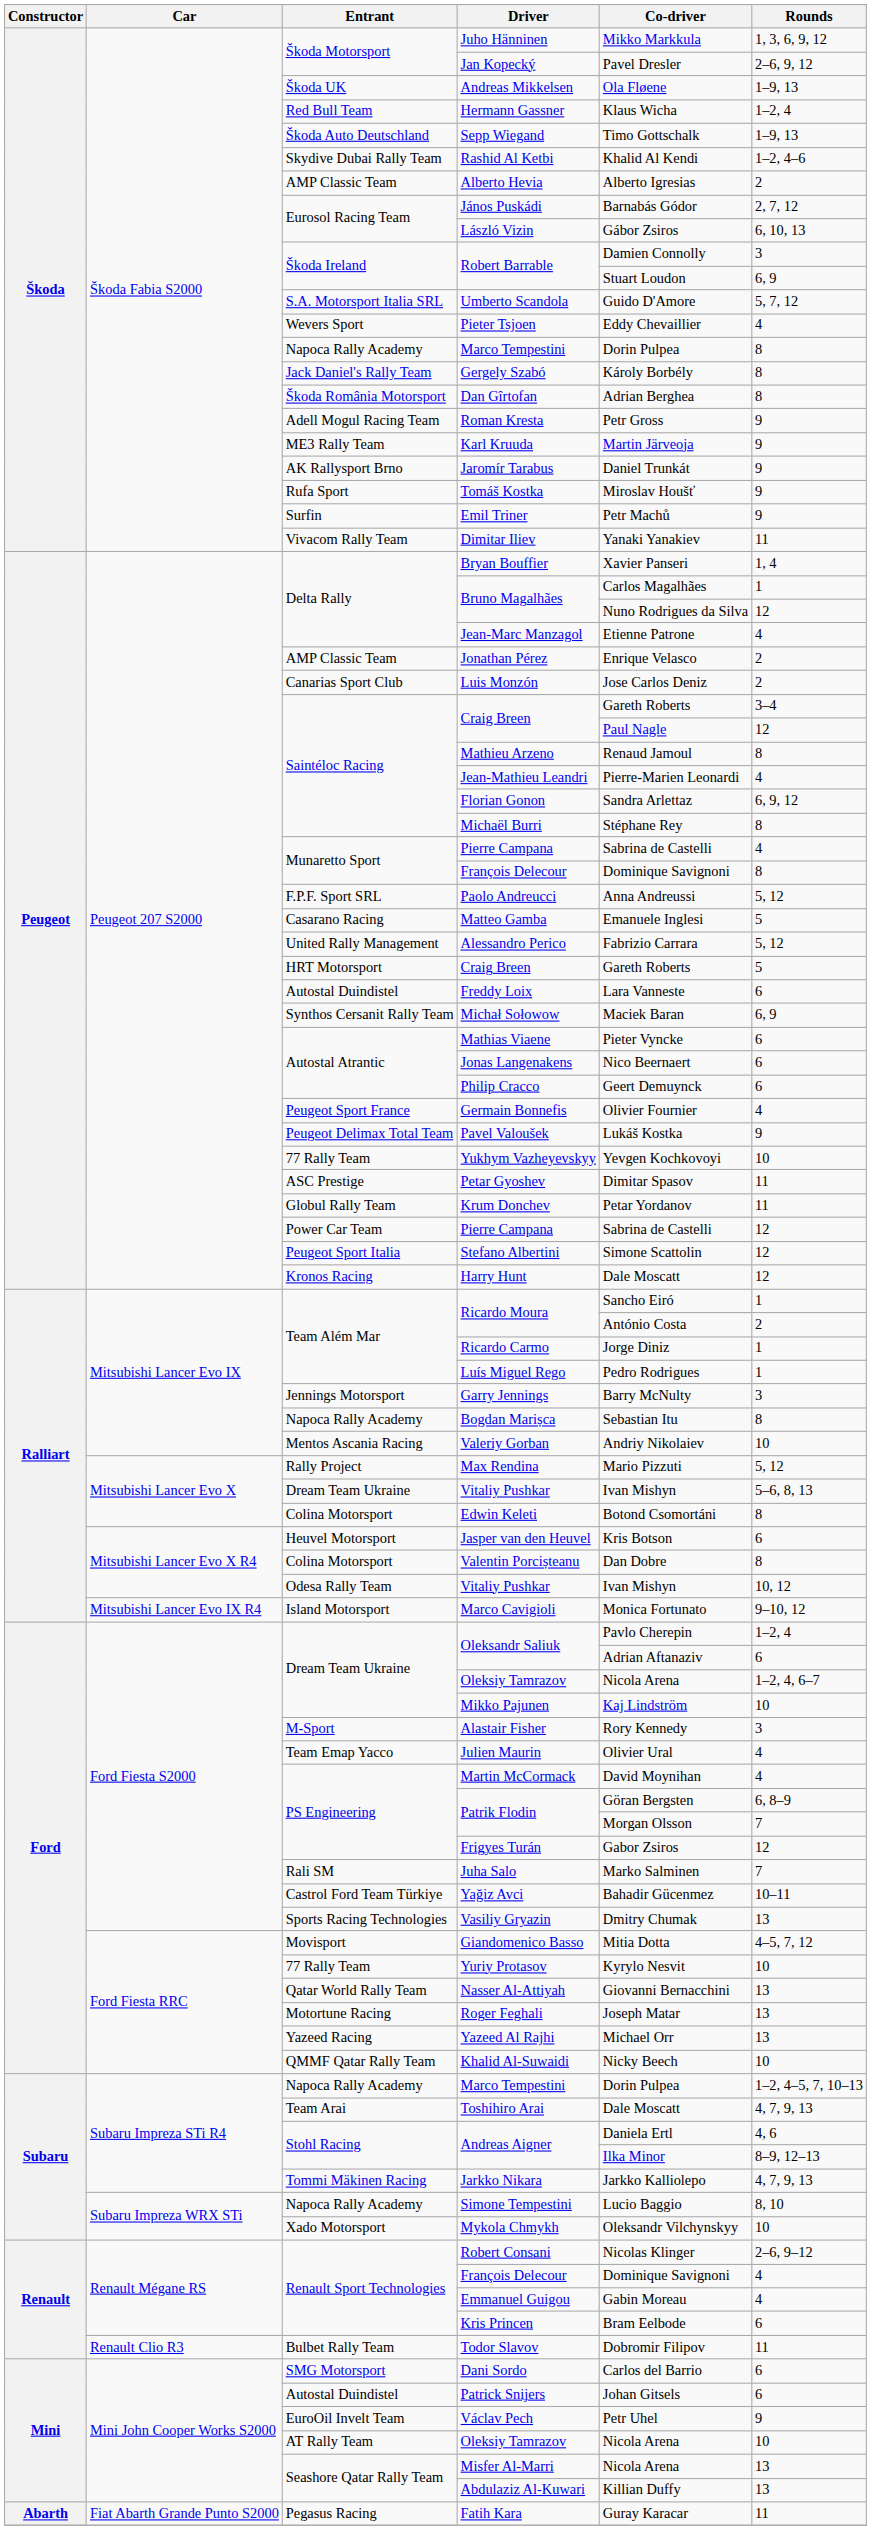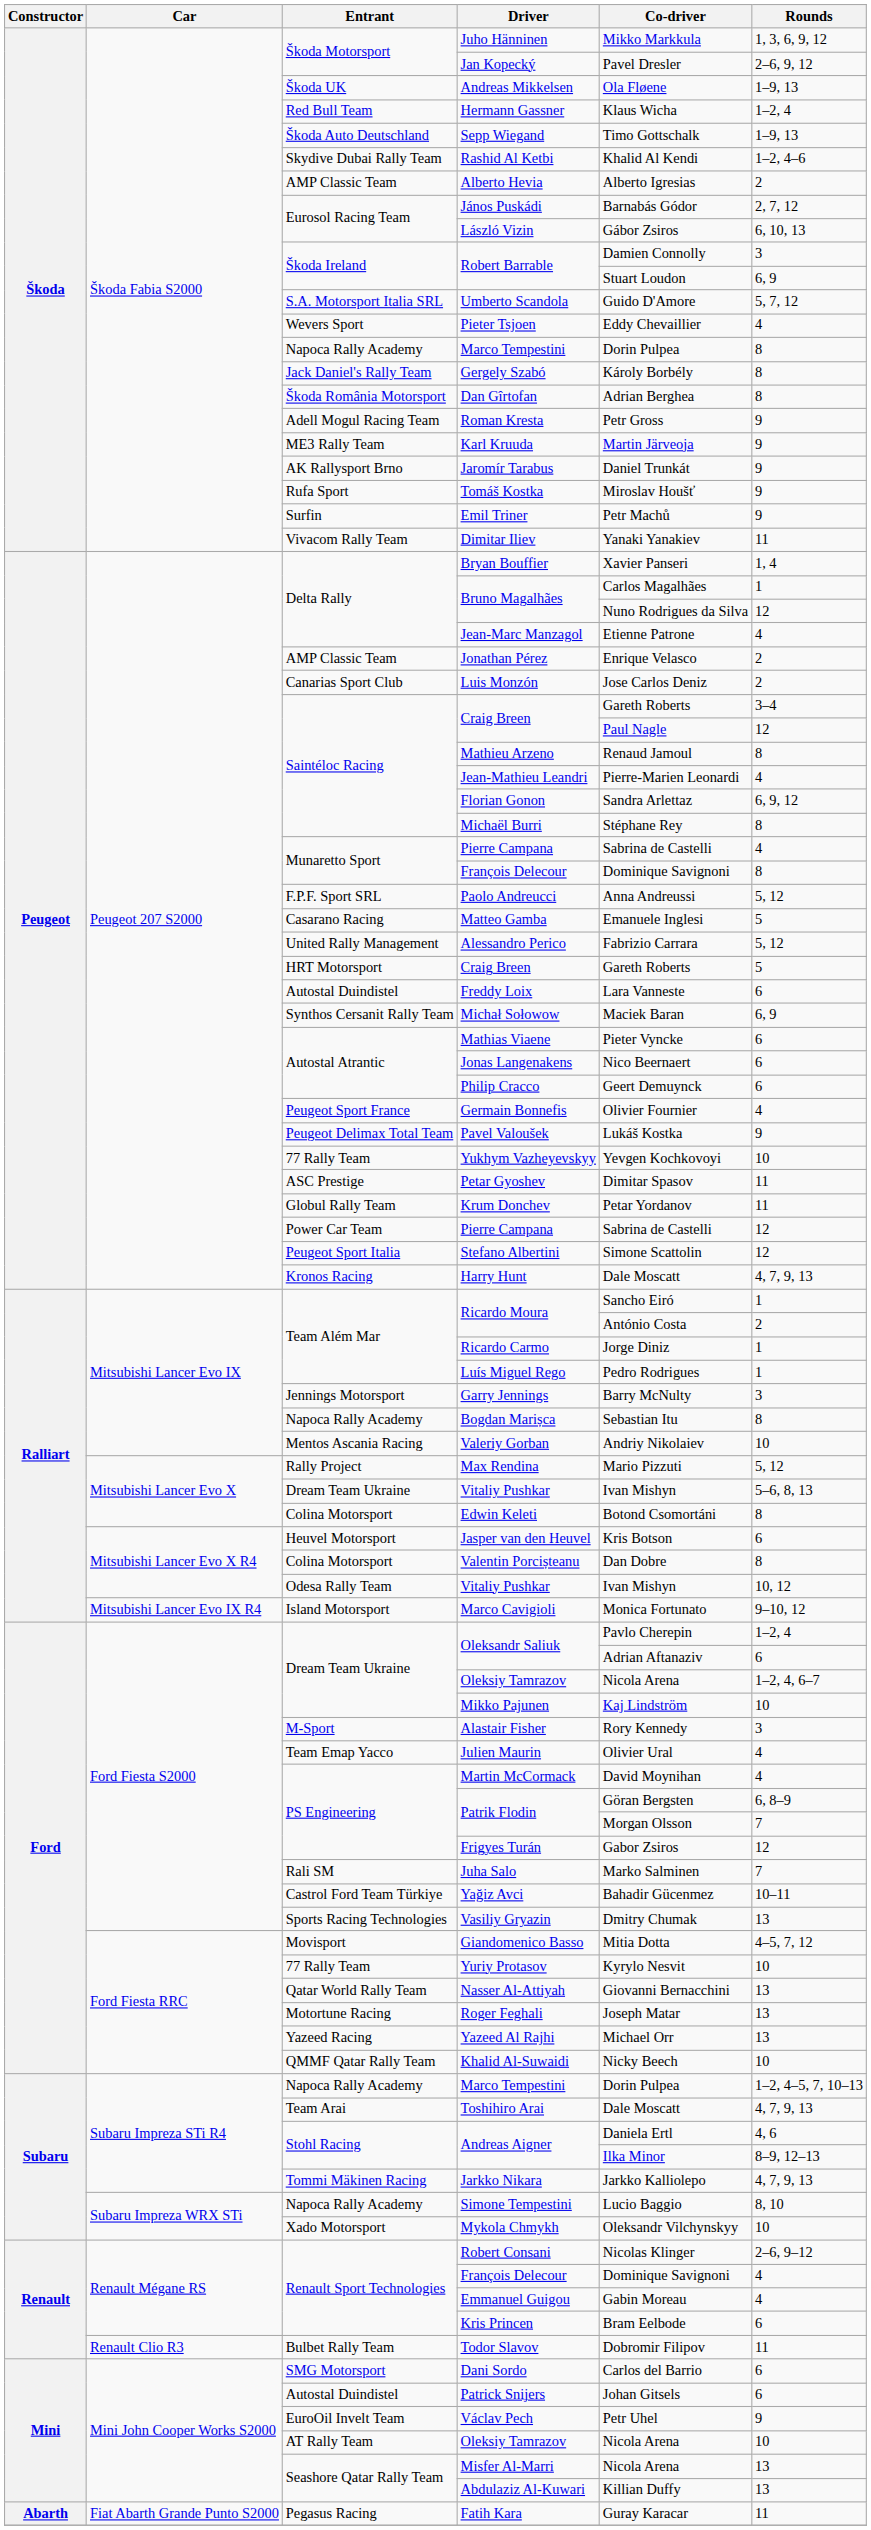Harry Hunt | Rounds: 12 -> 4, 7, 9, 13
